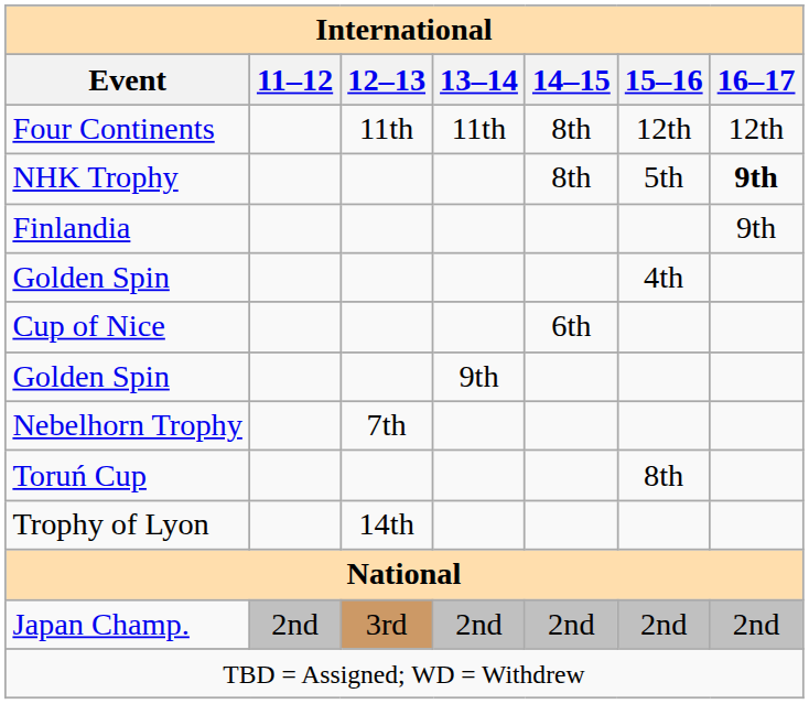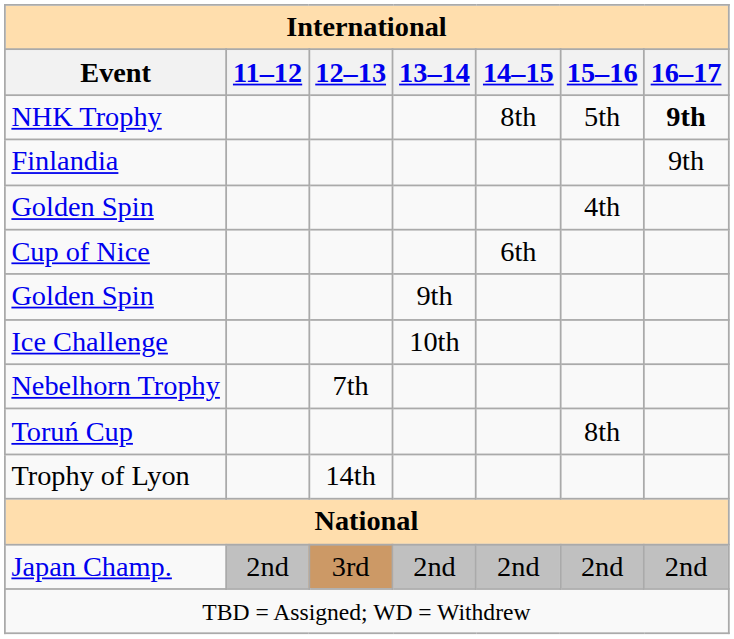- row: Four Continents | 11th | 11th | 8th | 12th | 12th
+ row: Ice Challenge | 10th
